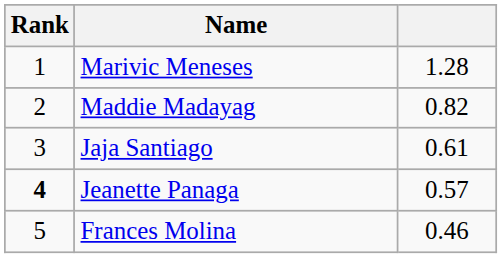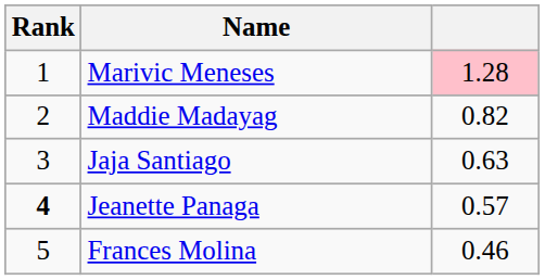Marivic Meneses | column 3: no background -> pink background
Jaja Santiago | column 3: 0.61 -> 0.63
